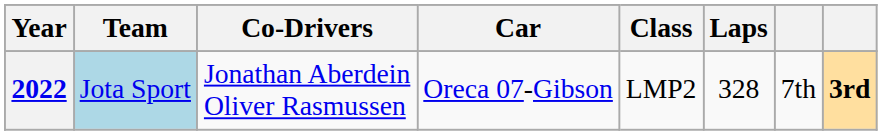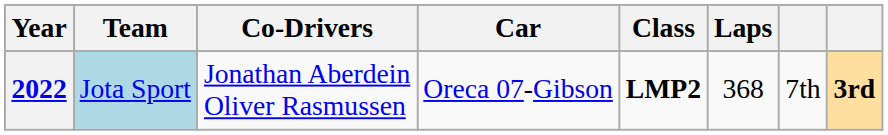2022 | Class: normal -> bold
2022 | Laps: 328 -> 368
